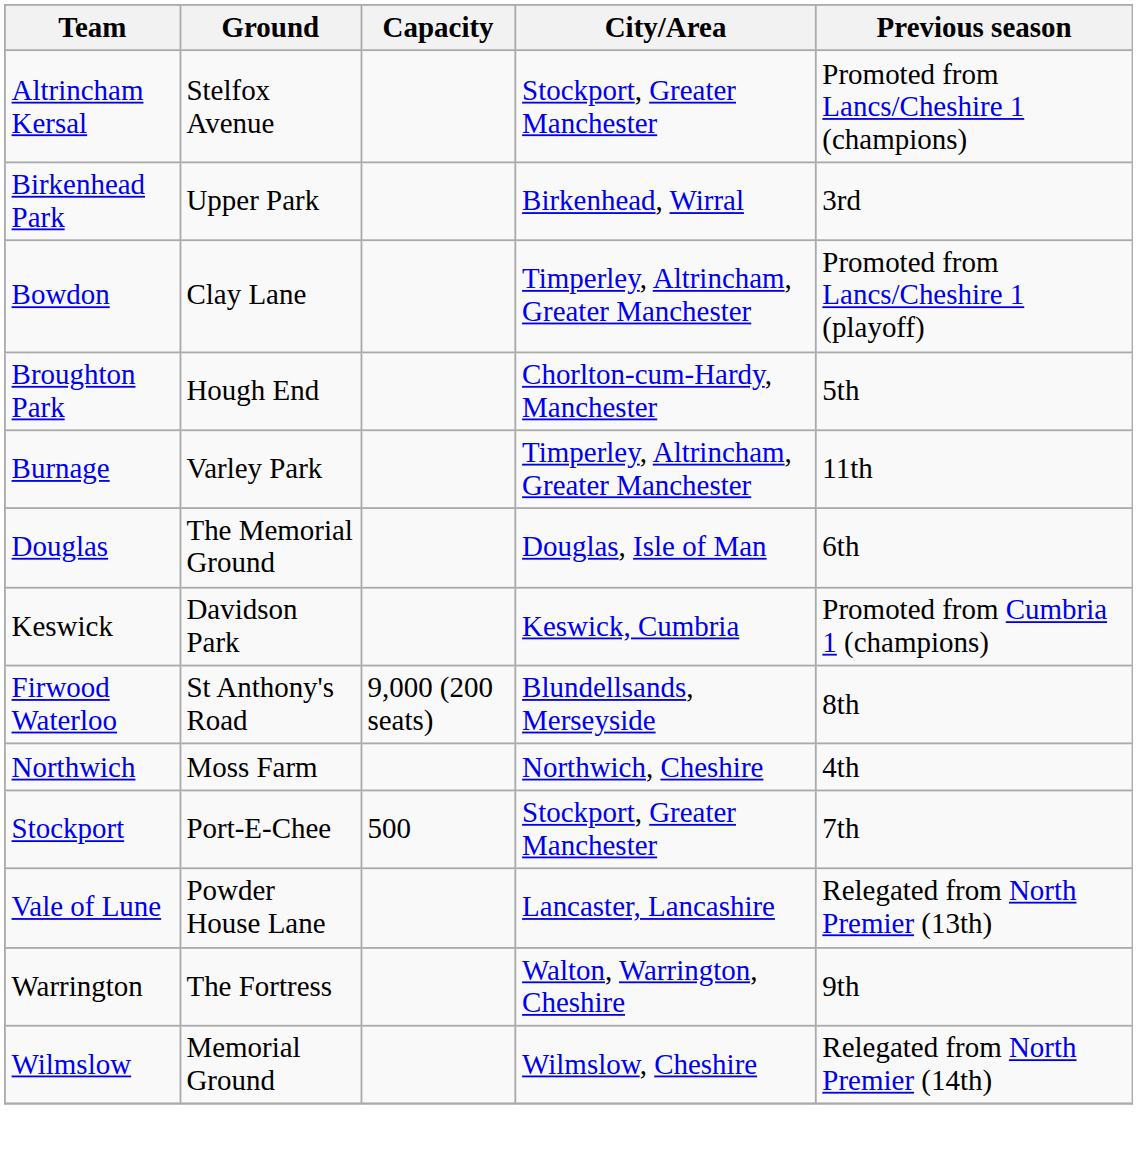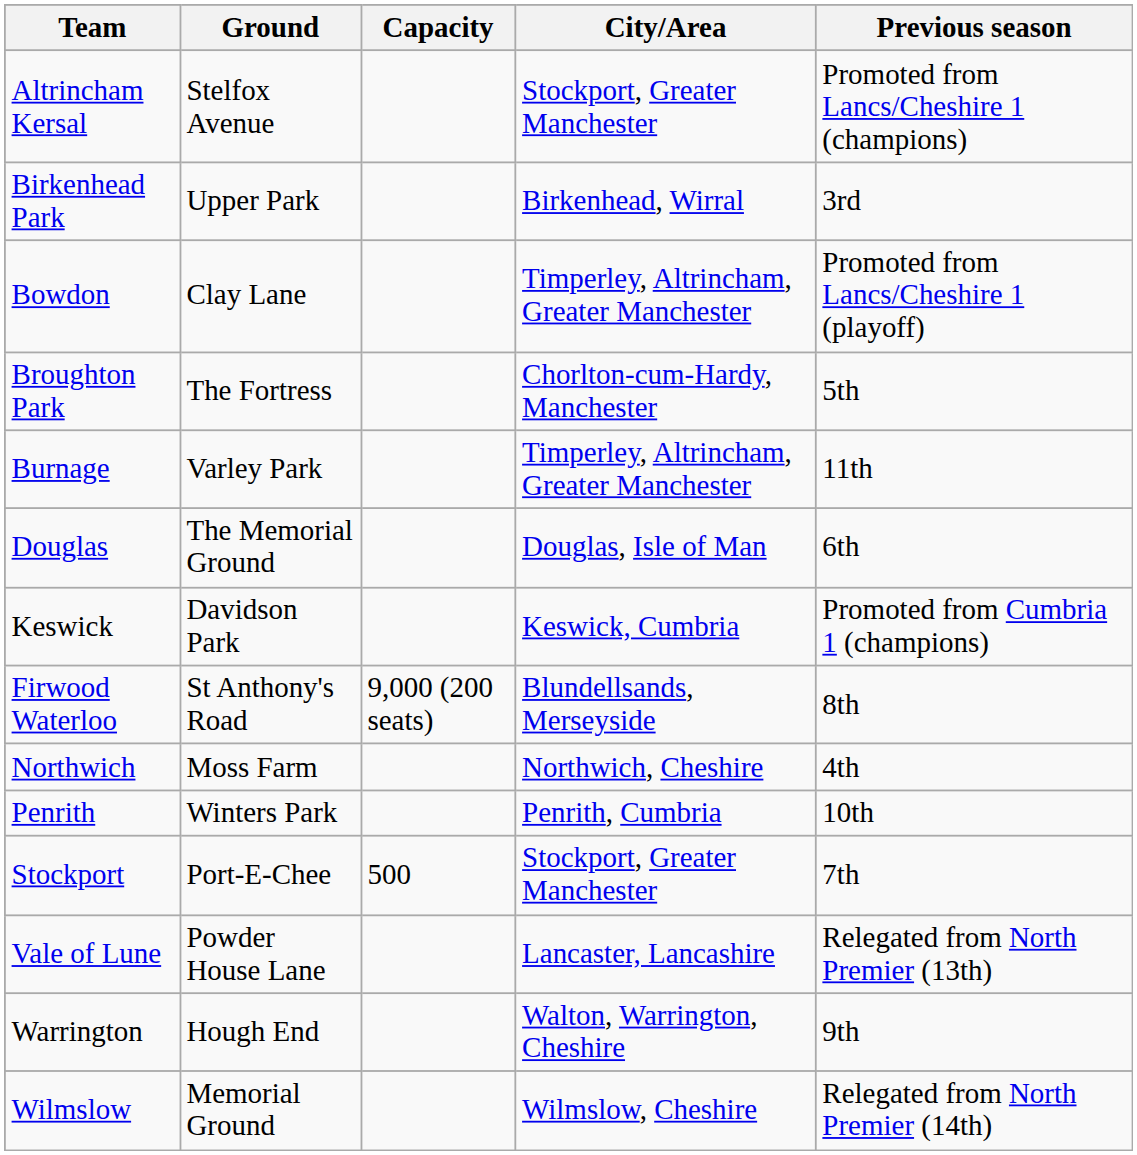Broughton Park | Ground: Hough End -> The Fortress
+ row: Penrith | Winters Park | Penrith, Cumbria | 10th
Warrington | Ground: The Fortress -> Hough End
